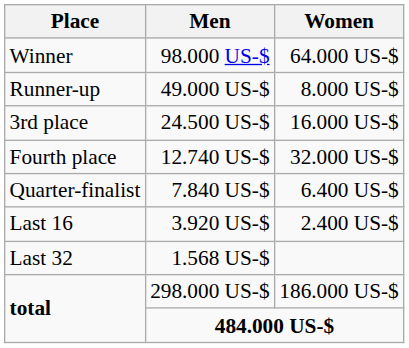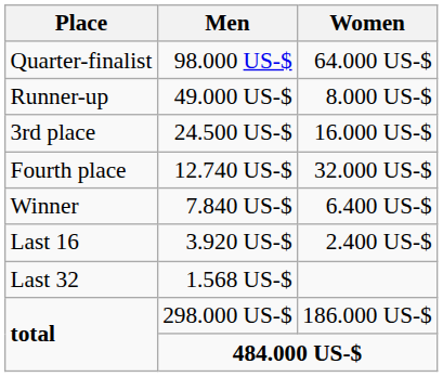98.000 US-$ | Place: Winner -> Quarter-finalist
7.840 US-$ | Place: Quarter-finalist -> Winner
